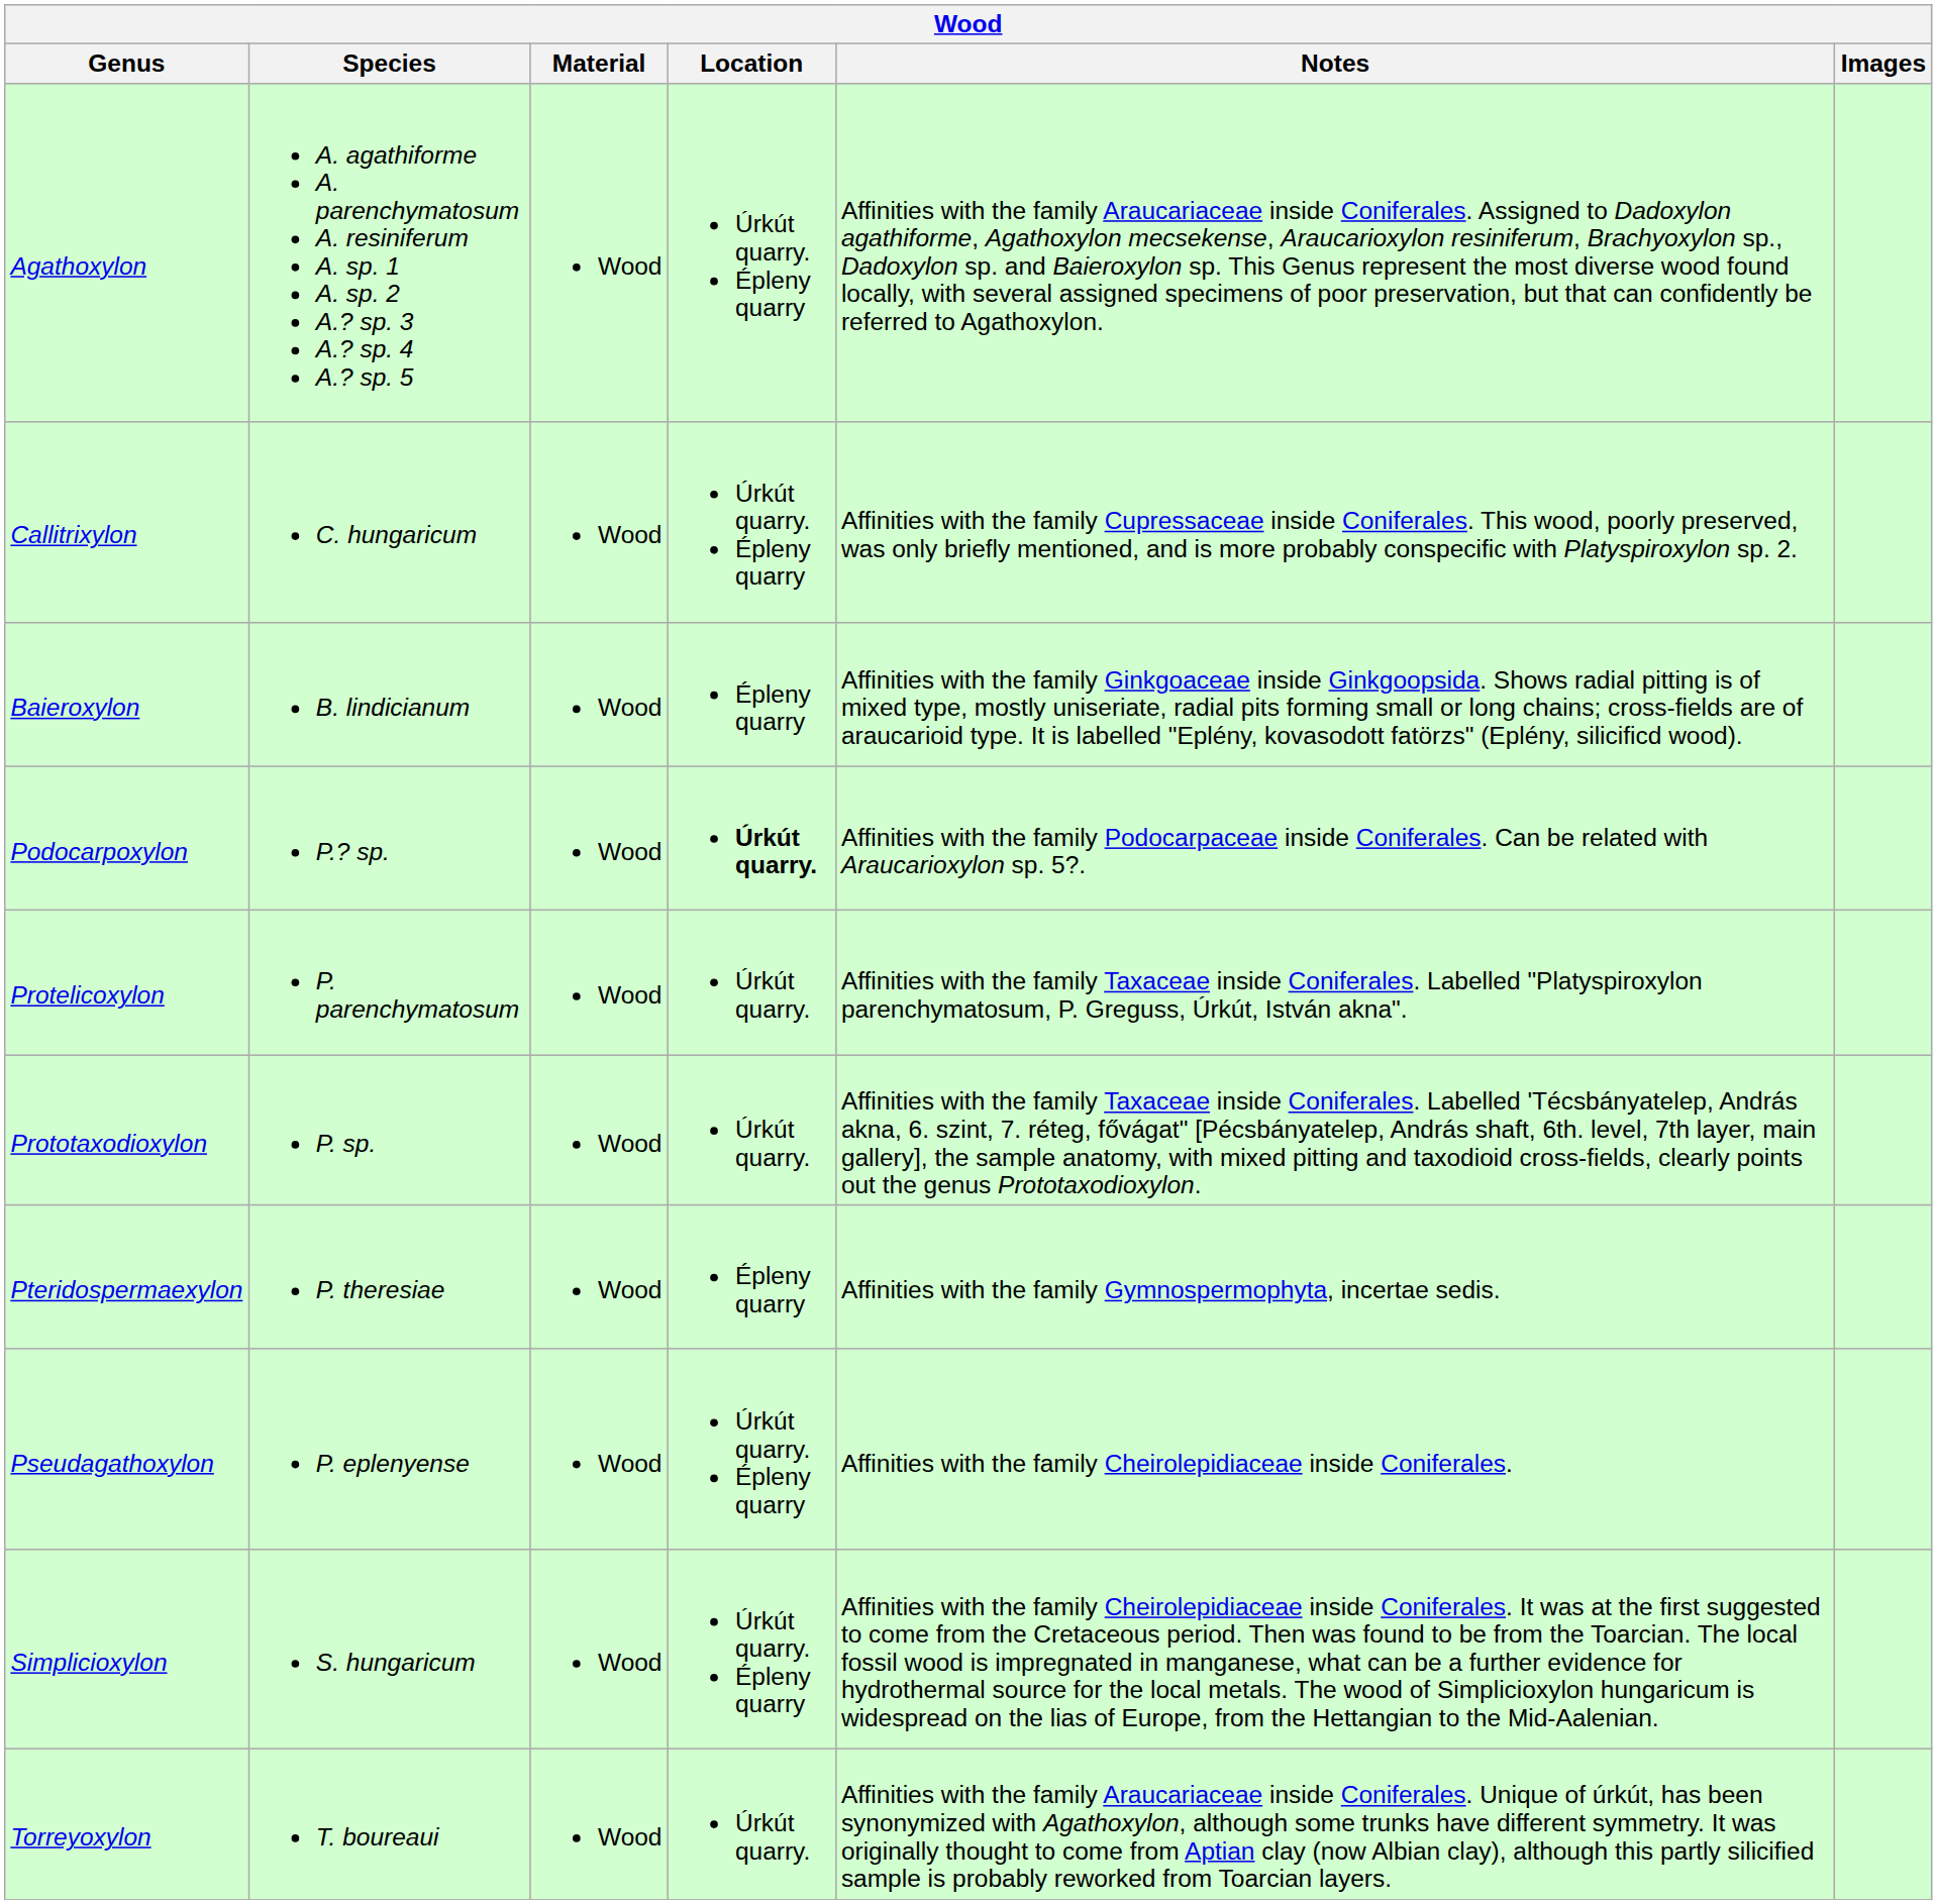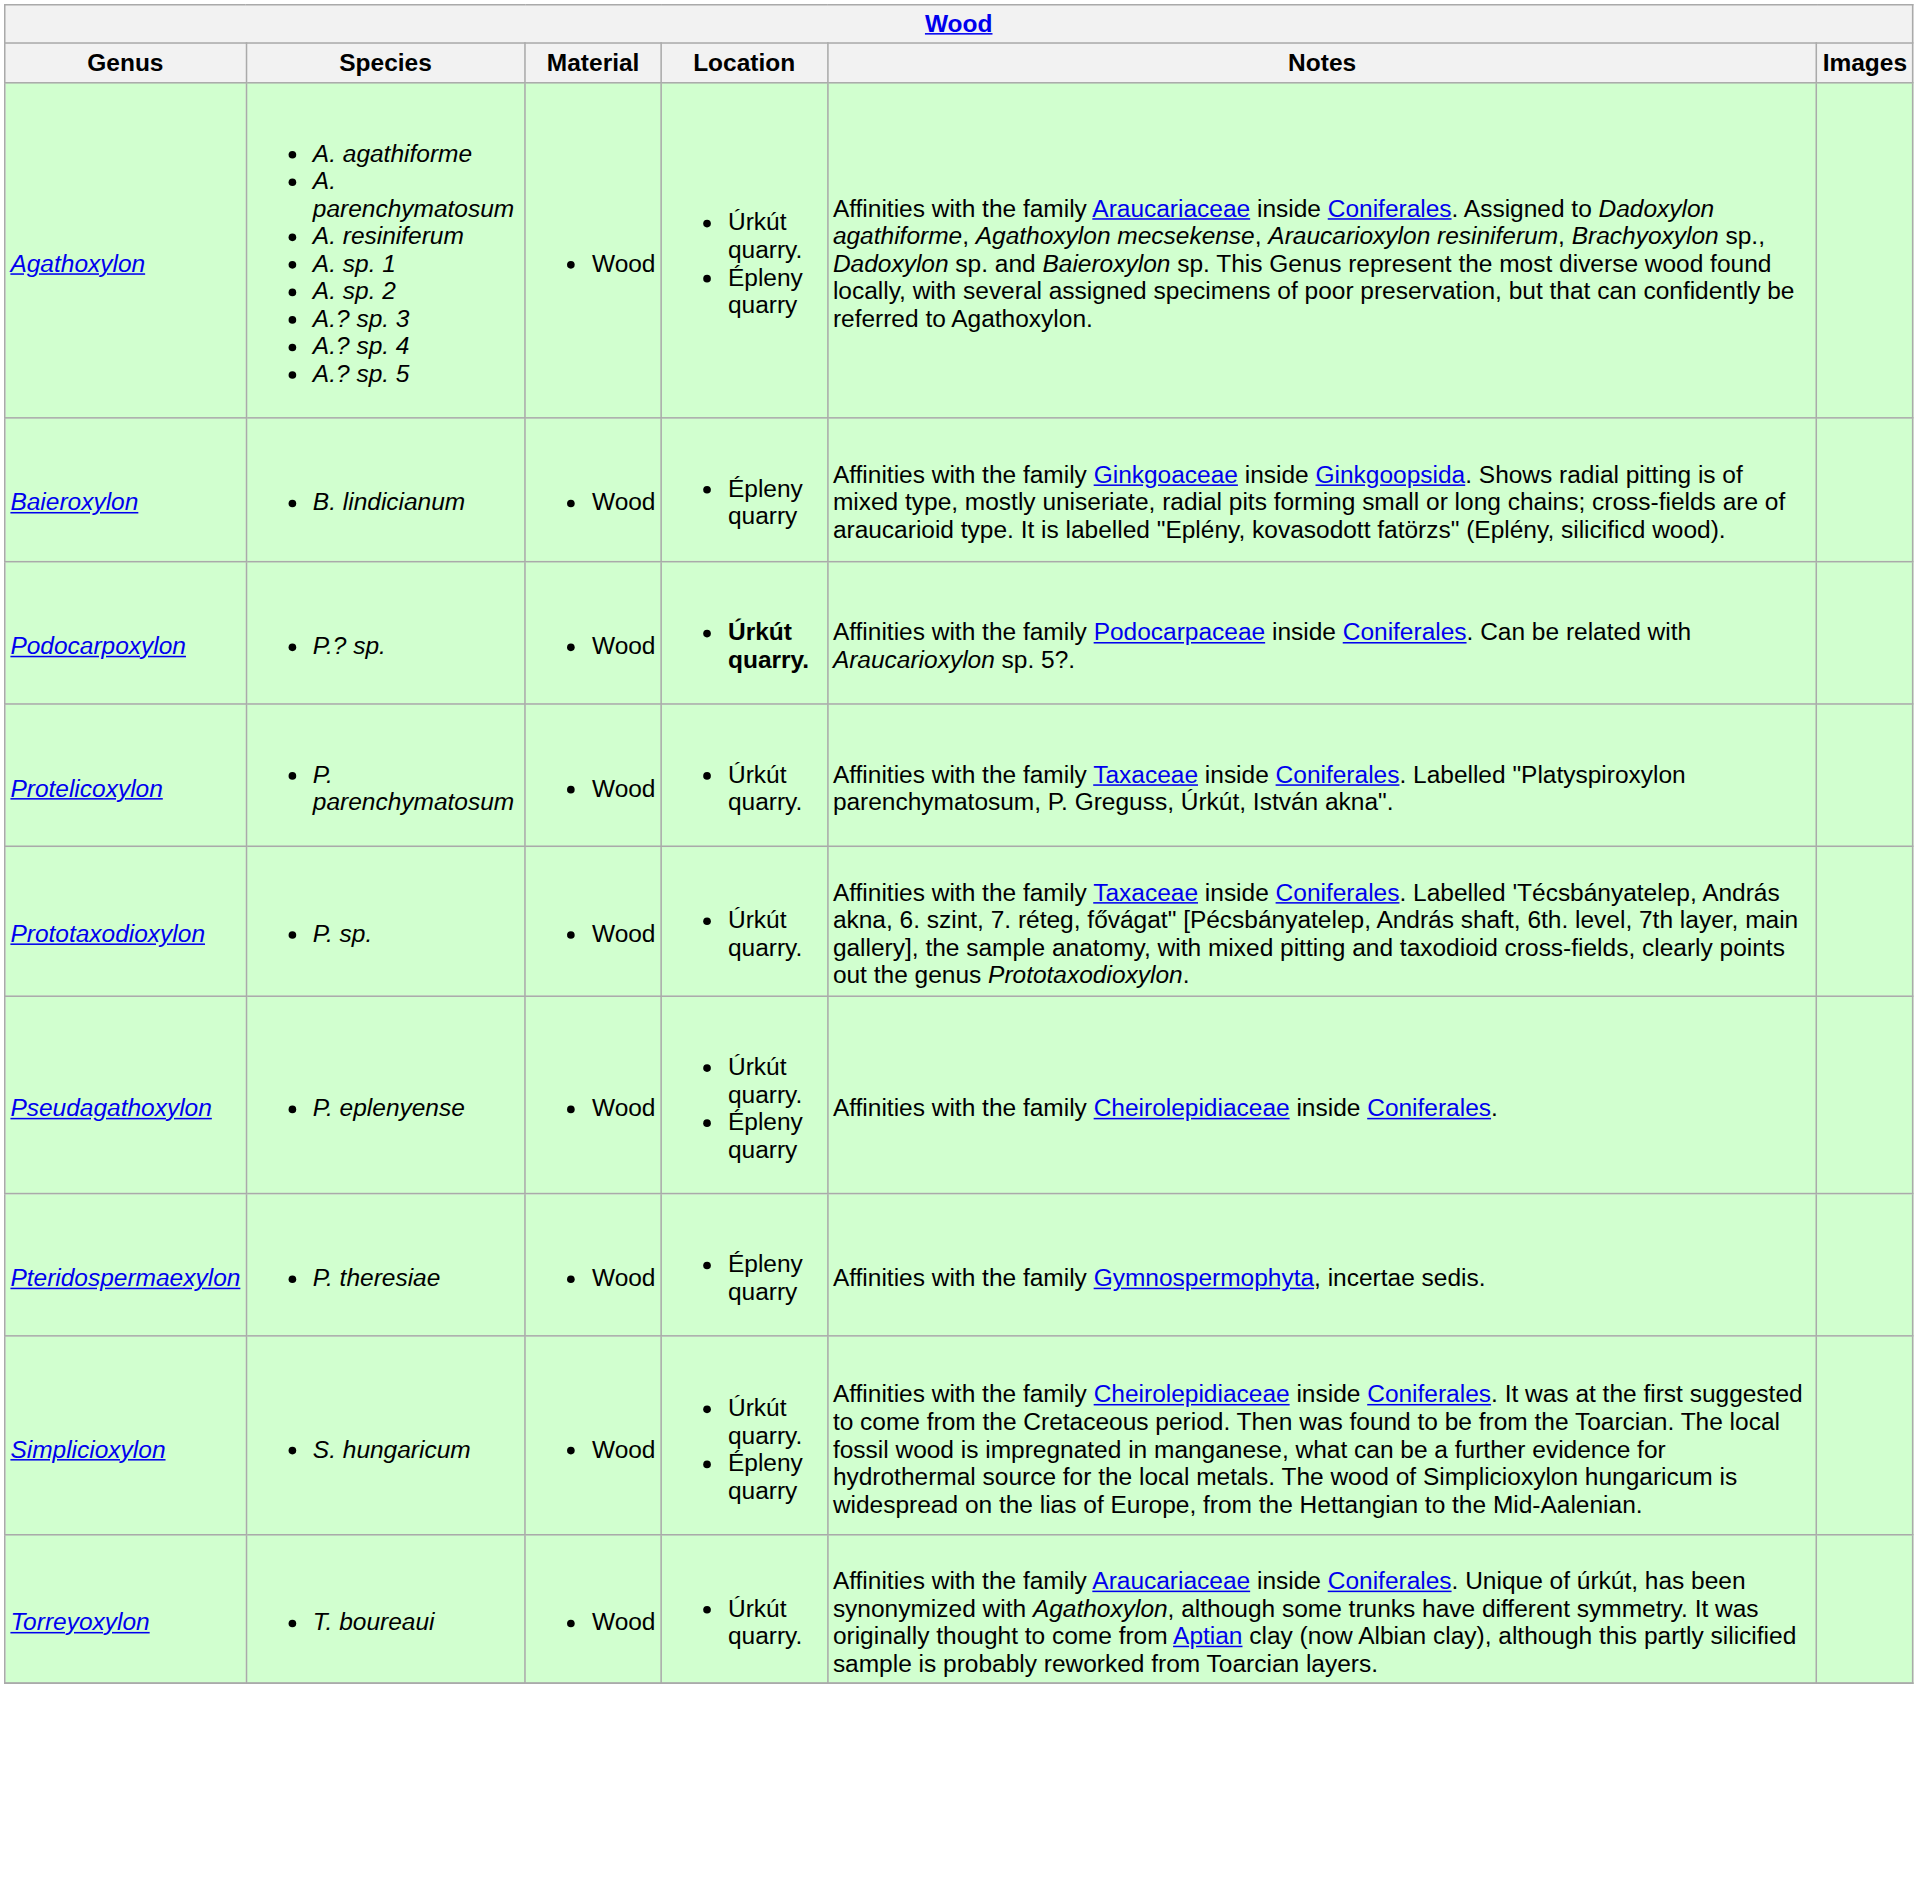- row: Callitrixylon | C. hungaricum | Wood | Úrkút quarry. Épleny quarry | Affinities with the family Cupressaceae inside Coniferales. This wood, poorly preserved, was only briefly mentioned, and is more probably conspecific with Platyspiroxylon sp. 2.
rows swapped: Pteridospermaexylon <-> Pseudagathoxylon
